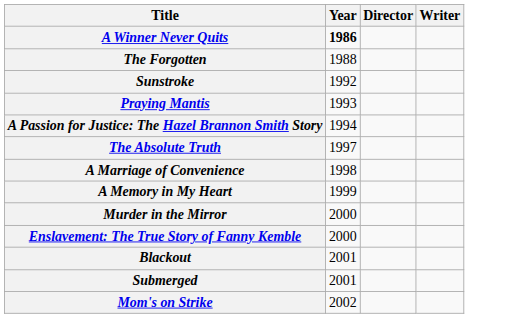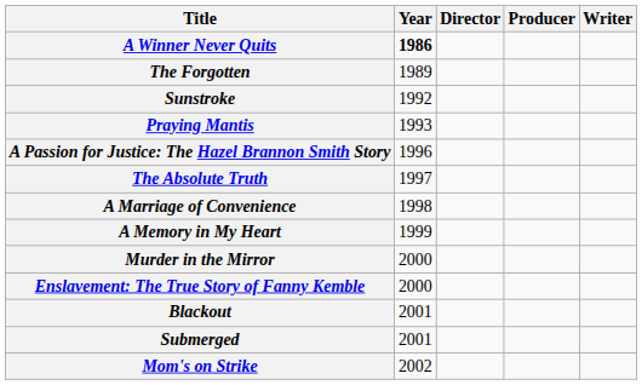+ column: Producer
The Forgotten | Year: 1988 -> 1989
A Passion for Justice: The Hazel Brannon Smith Story | Year: 1994 -> 1996
